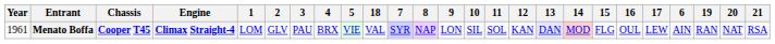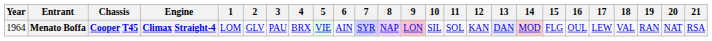columns swapped: 6 <-> 18
Menato Boffa | Year: 1961 -> 1964
Menato Boffa | 9: no background -> pink background
